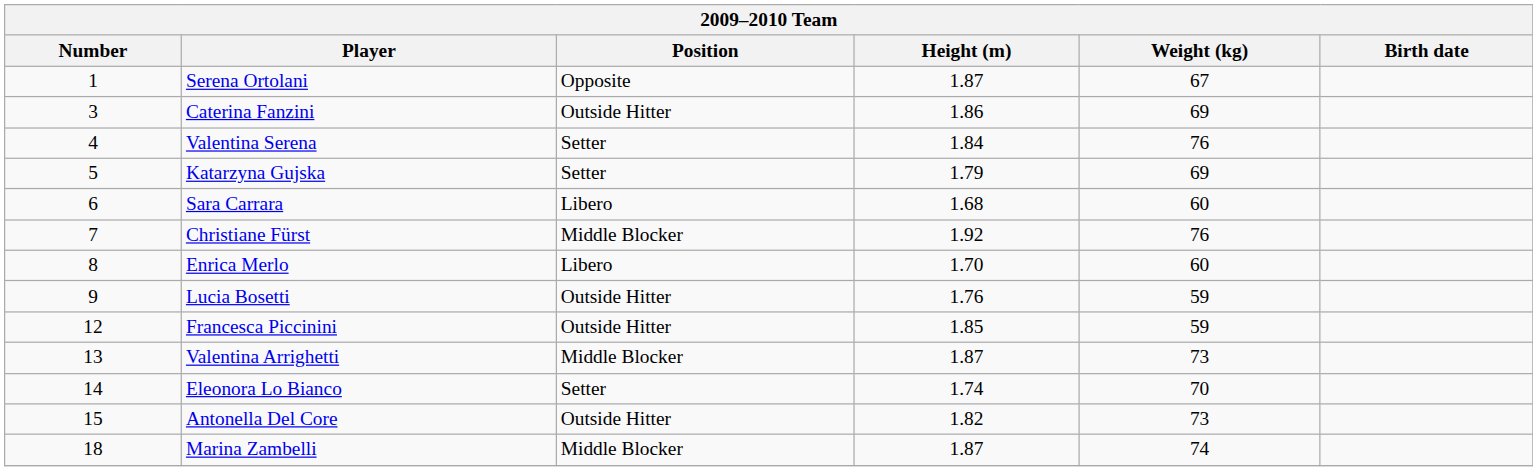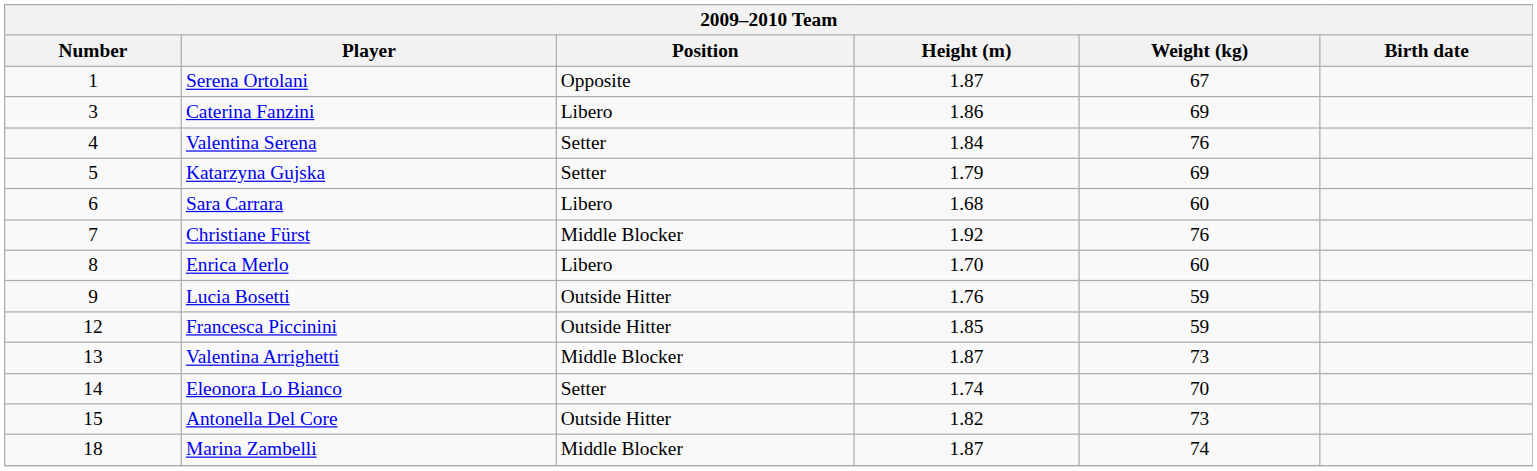Caterina Fanzini | Position: Outside Hitter -> Libero
